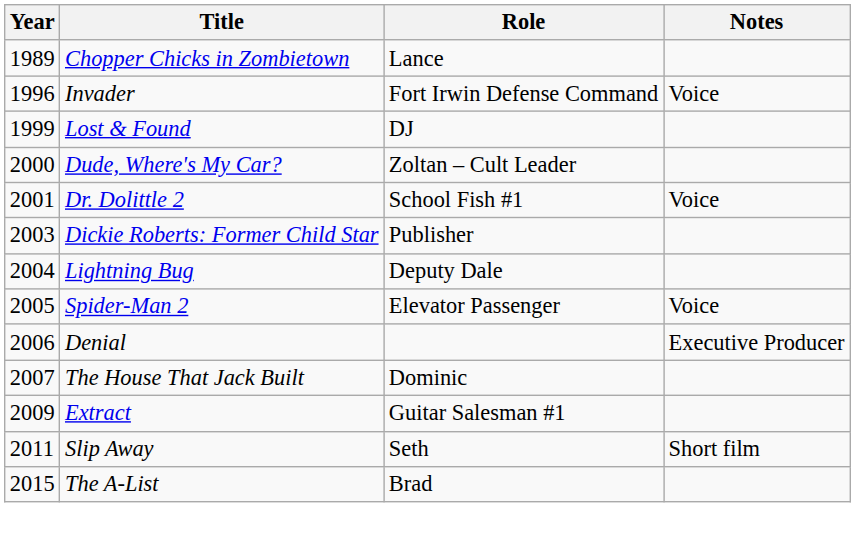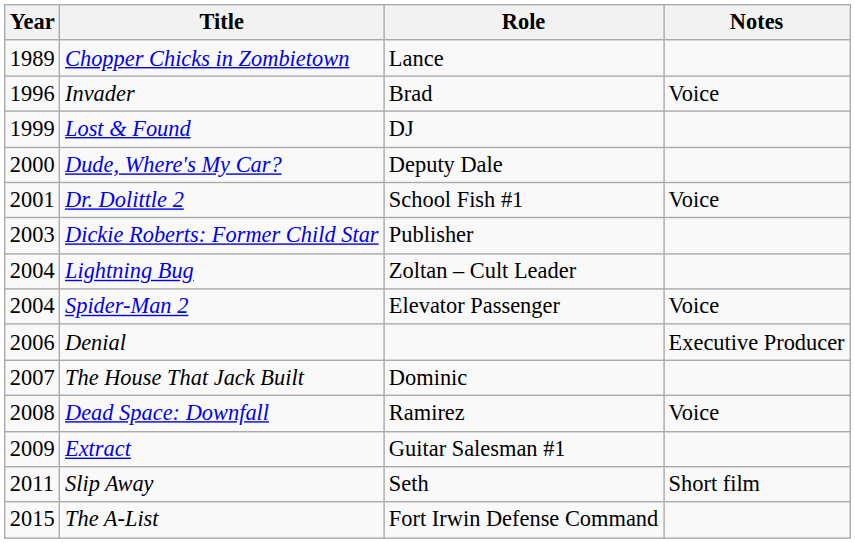Invader | Role: Fort Irwin Defense Command -> Brad
Dude, Where's My Car? | Role: Zoltan – Cult Leader -> Deputy Dale
Lightning Bug | Role: Deputy Dale -> Zoltan – Cult Leader
Spider-Man 2 | Year: 2005 -> 2004
+ row: 2008 | Dead Space: Downfall | Ramirez | Voice
The A-List | Role: Brad -> Fort Irwin Defense Command
